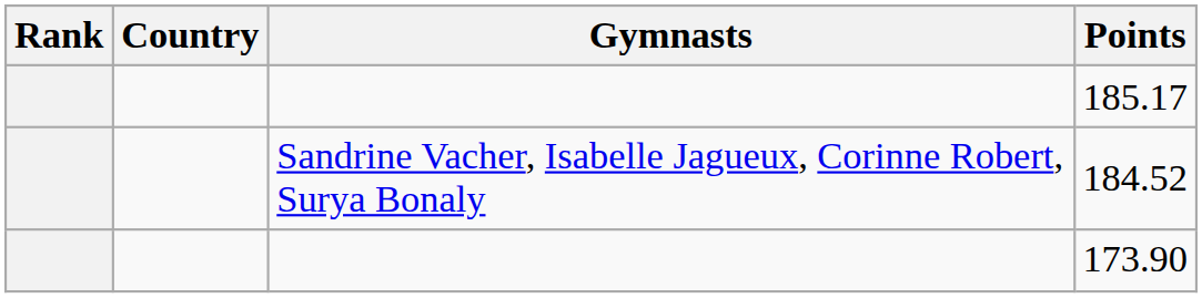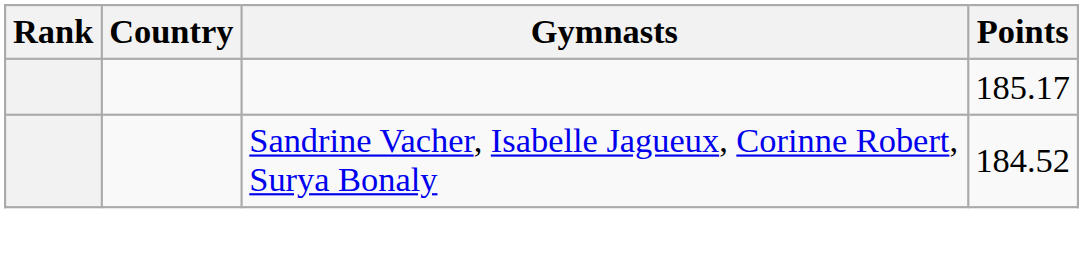- row: 173.90
